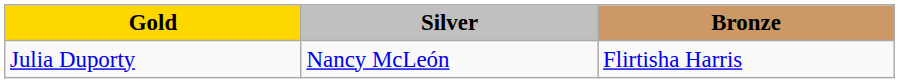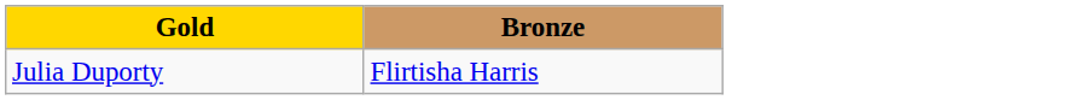- column: Silver | Nancy McLeón
